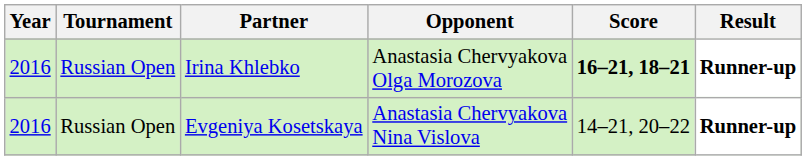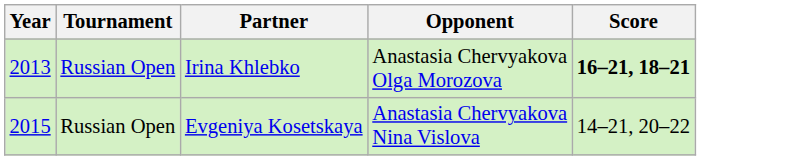- column: Result | Runner-up | Runner-up
Irina Khlebko | Year: 2016 -> 2013
Evgeniya Kosetskaya | Year: 2016 -> 2015
